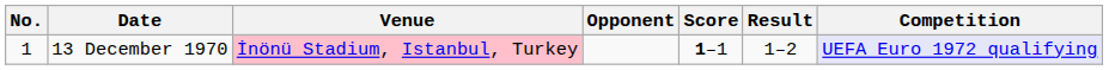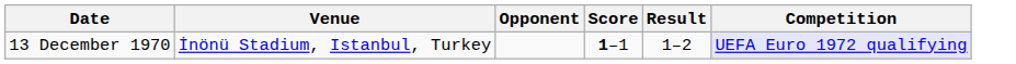- column: No. | 1
13 December 1970 | Venue: pink background -> no background
